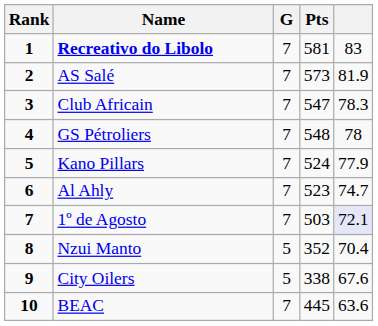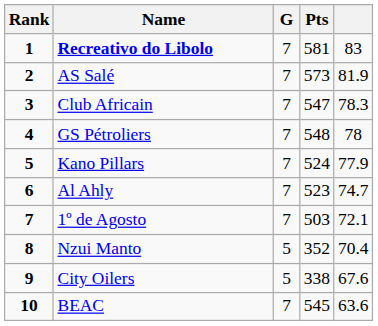1º de Agosto | column 5: lavender background -> no background
BEAC | Pts: 445 -> 545
